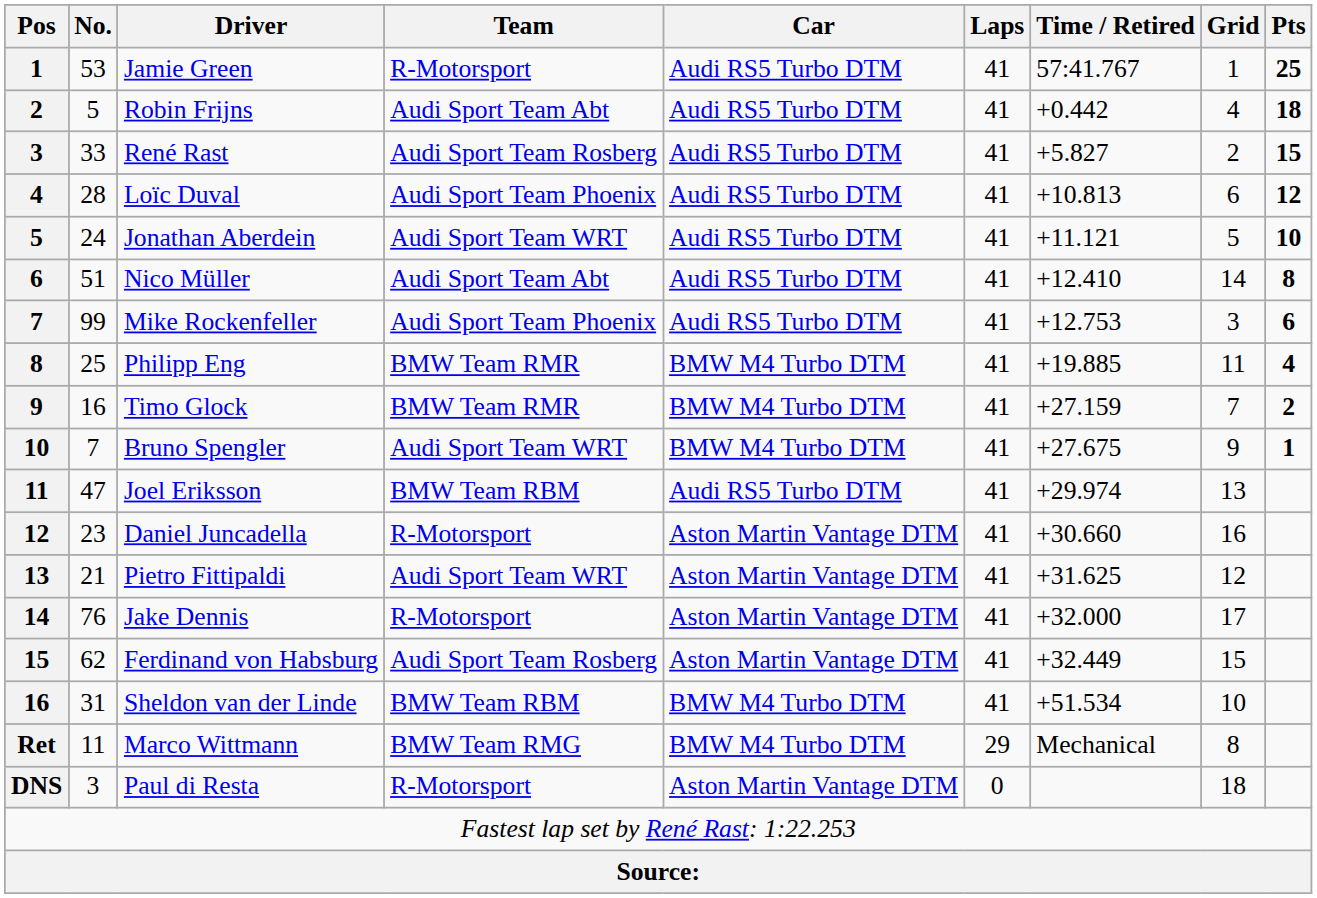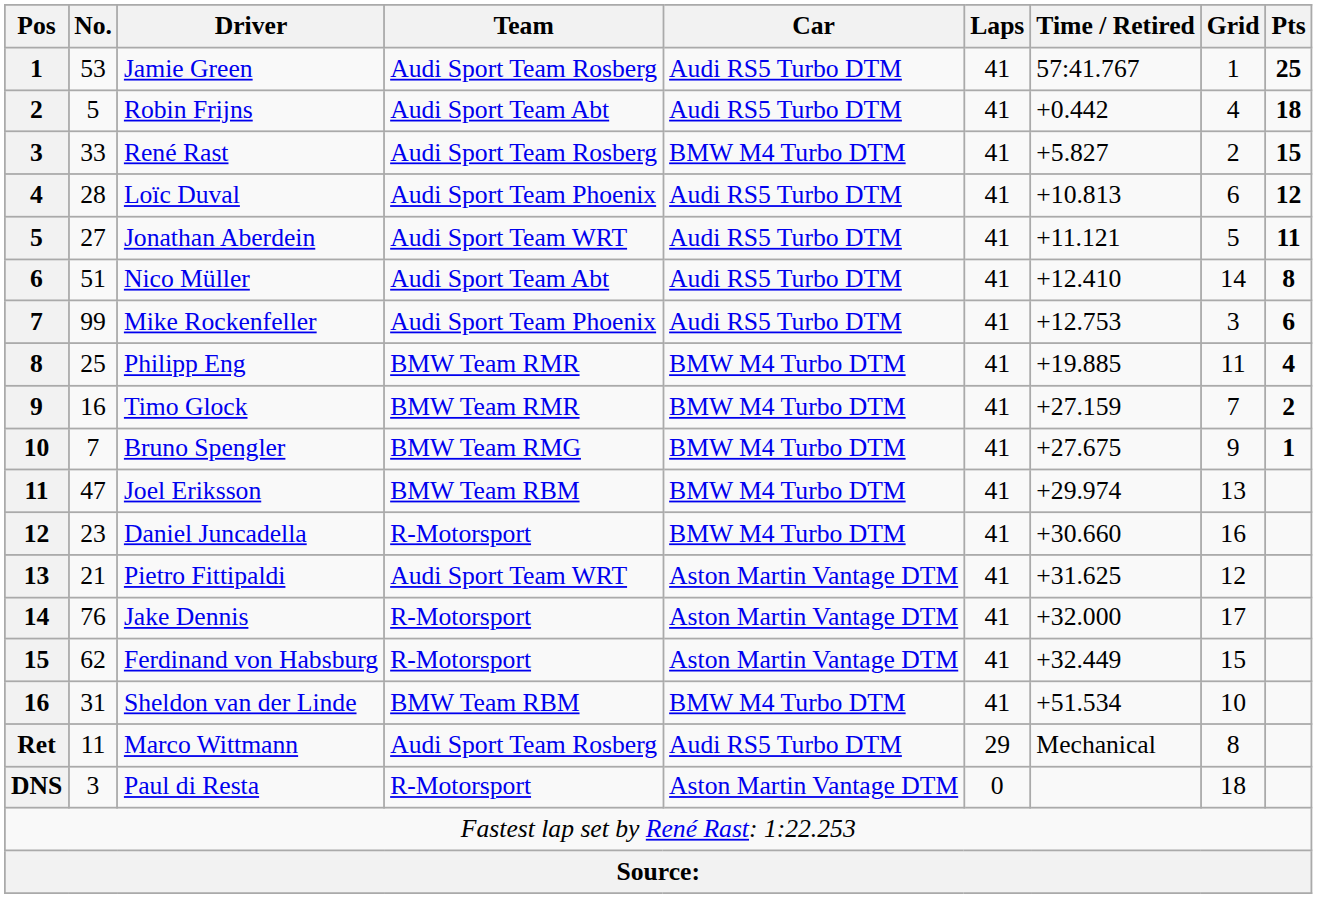Jamie Green | Team: R-Motorsport -> Audi Sport Team Rosberg
René Rast | Car: Audi RS5 Turbo DTM -> BMW M4 Turbo DTM
Jonathan Aberdein | No.: 24 -> 27
Jonathan Aberdein | Pts: 10 -> 11
Bruno Spengler | Team: Audi Sport Team WRT -> BMW Team RMG
Joel Eriksson | Car: Audi RS5 Turbo DTM -> BMW M4 Turbo DTM
Daniel Juncadella | Car: Aston Martin Vantage DTM -> BMW M4 Turbo DTM
Ferdinand von Habsburg | Team: Audi Sport Team Rosberg -> R-Motorsport
Marco Wittmann | Team: BMW Team RMG -> Audi Sport Team Rosberg
Marco Wittmann | Car: BMW M4 Turbo DTM -> Audi RS5 Turbo DTM
